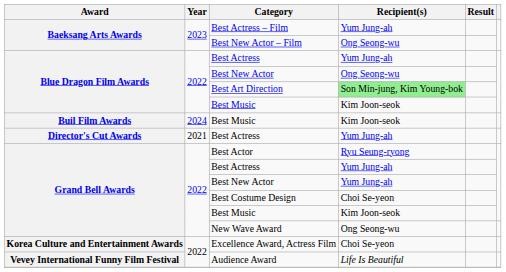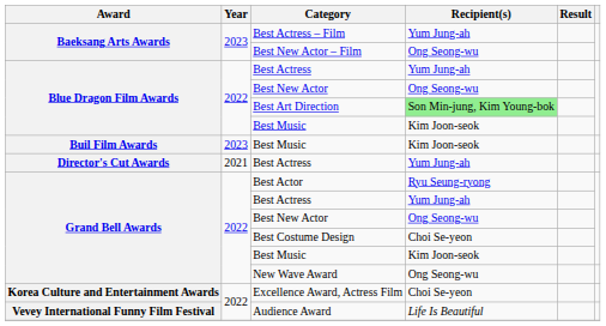Buil Film Awards / Best Music | Year: 2024 -> 2023
Grand Bell Awards / Best New Actor | Recipient(s): Yum Jung-ah -> Ong Seong-wu
